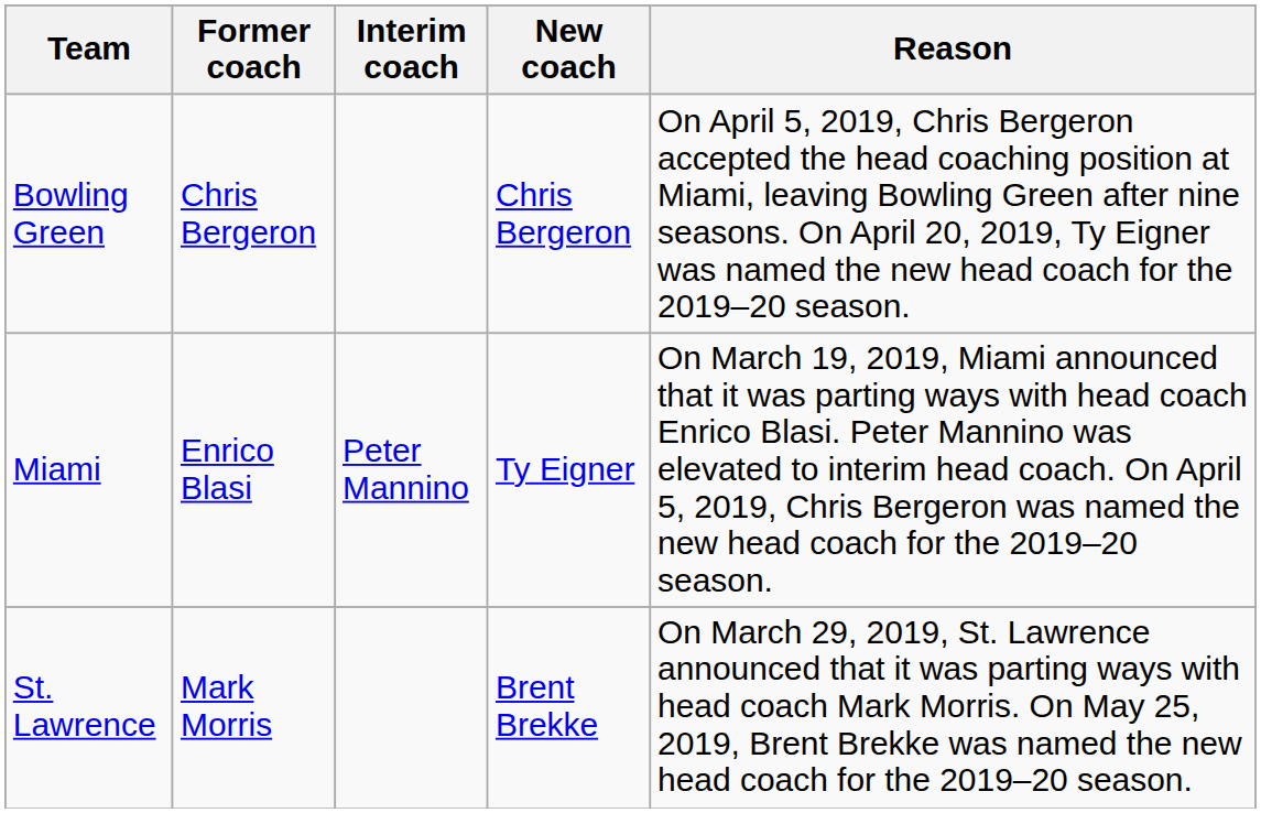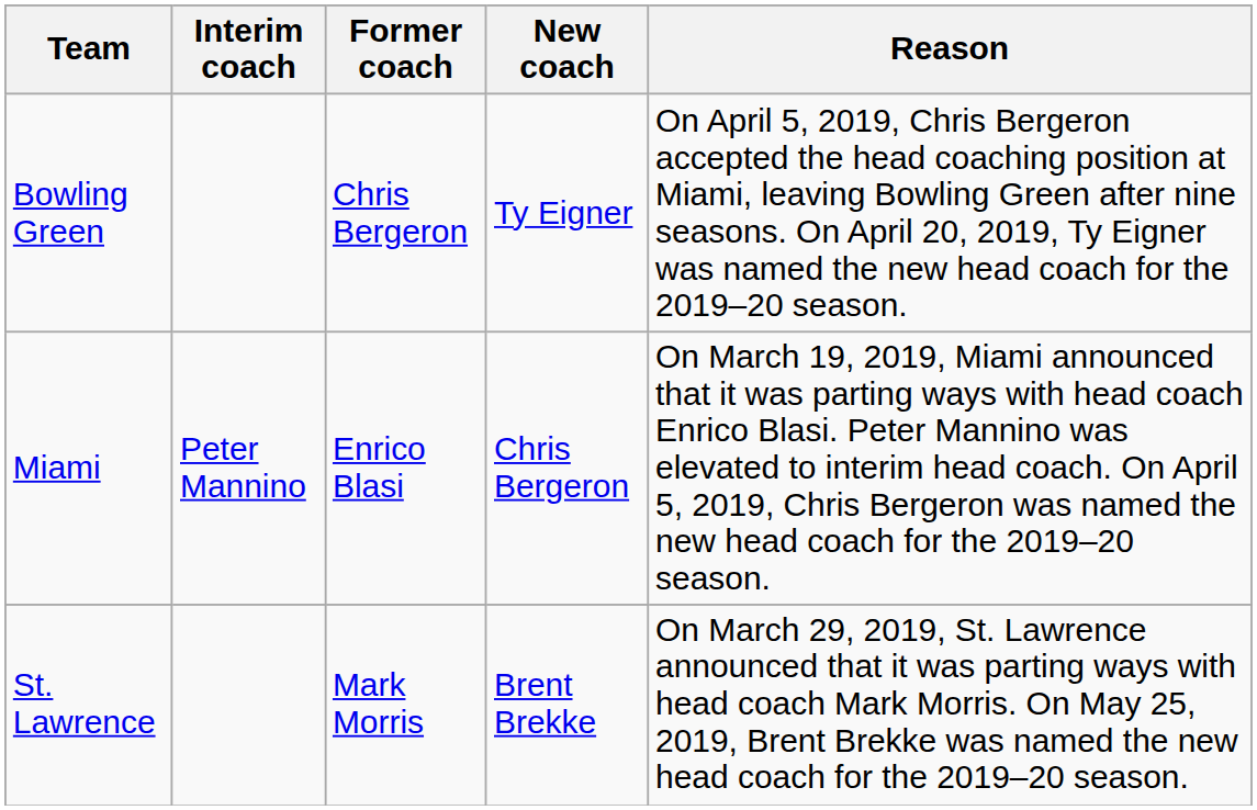columns swapped: Former coach <-> Interim coach
Bowling Green | New coach: Chris Bergeron -> Ty Eigner
Miami | New coach: Ty Eigner -> Chris Bergeron
